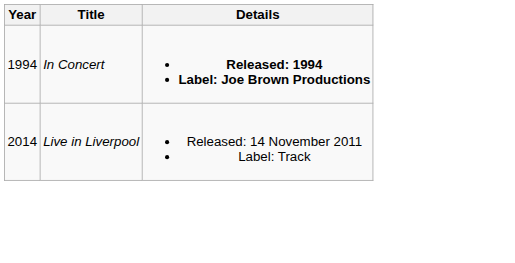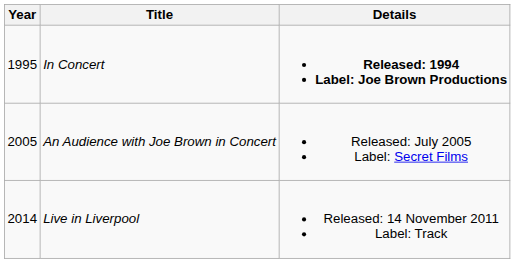In Concert | Year: 1994 -> 1995
+ row: 2005 | An Audience with Joe Brown in Concert | Released: July 2005 Label: Secret Films
